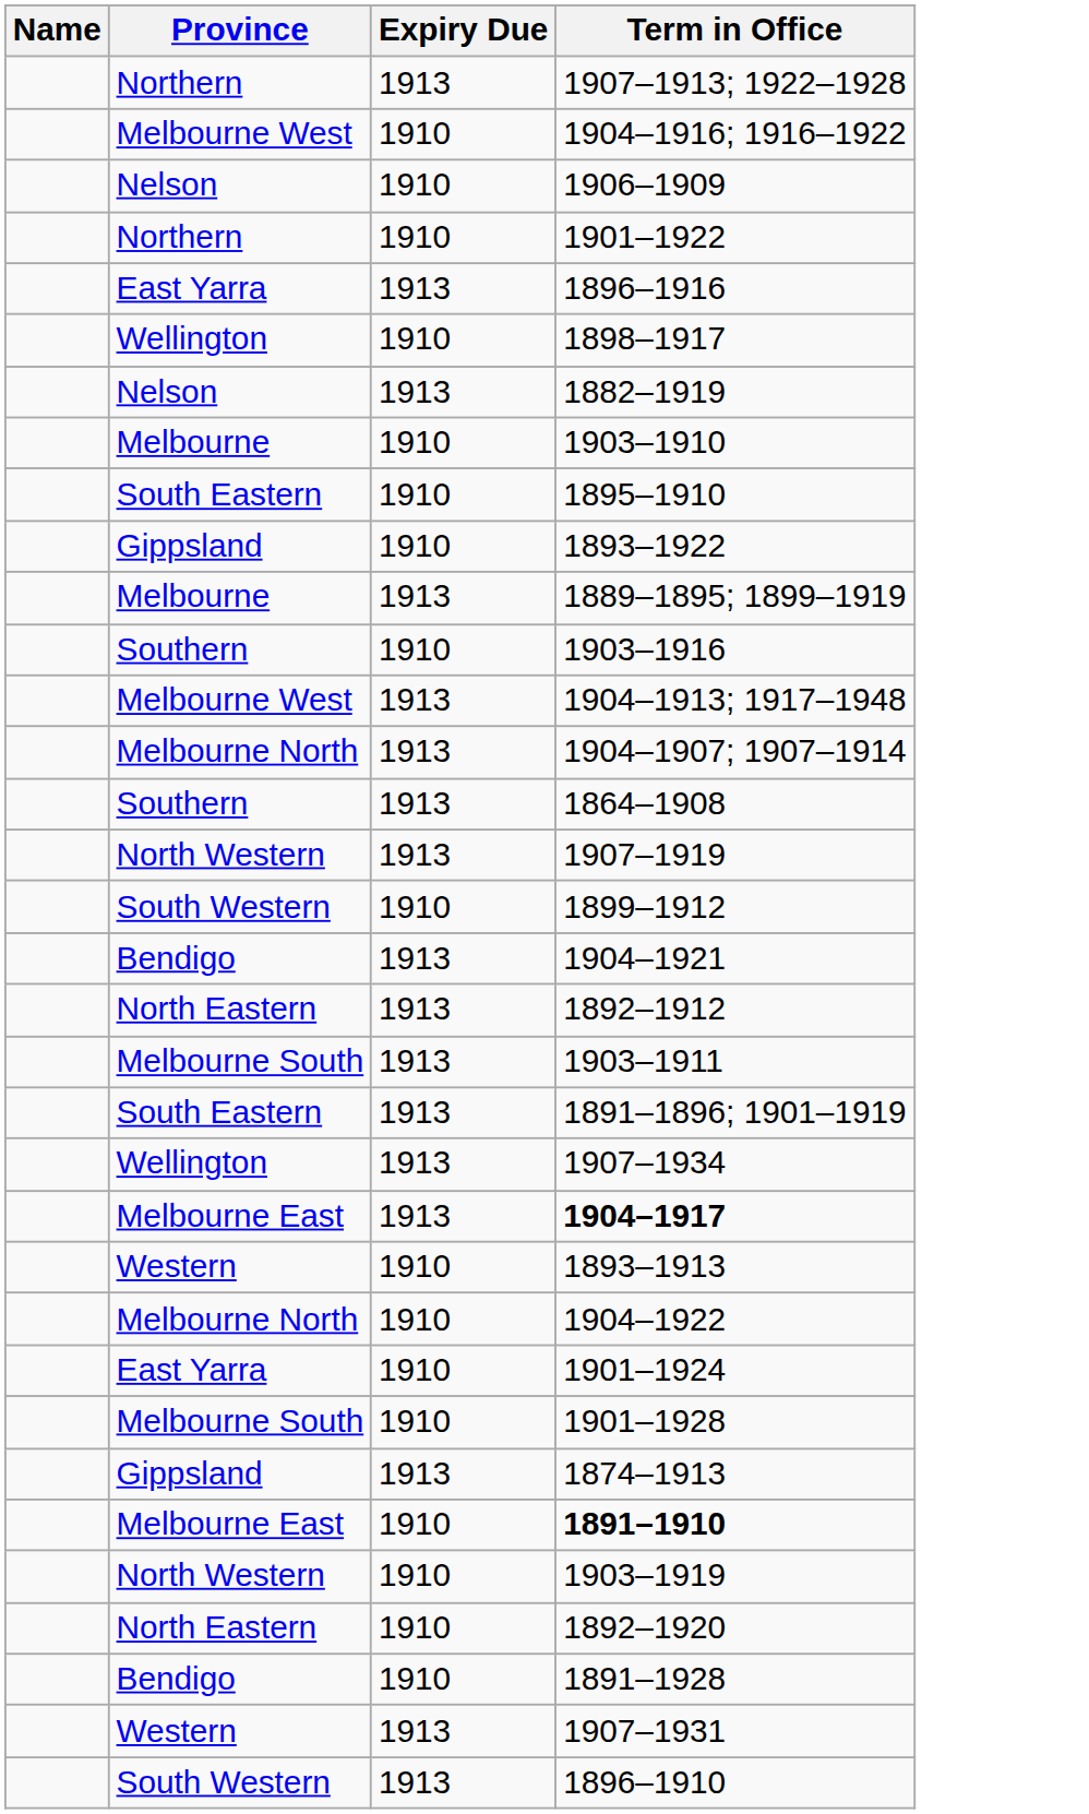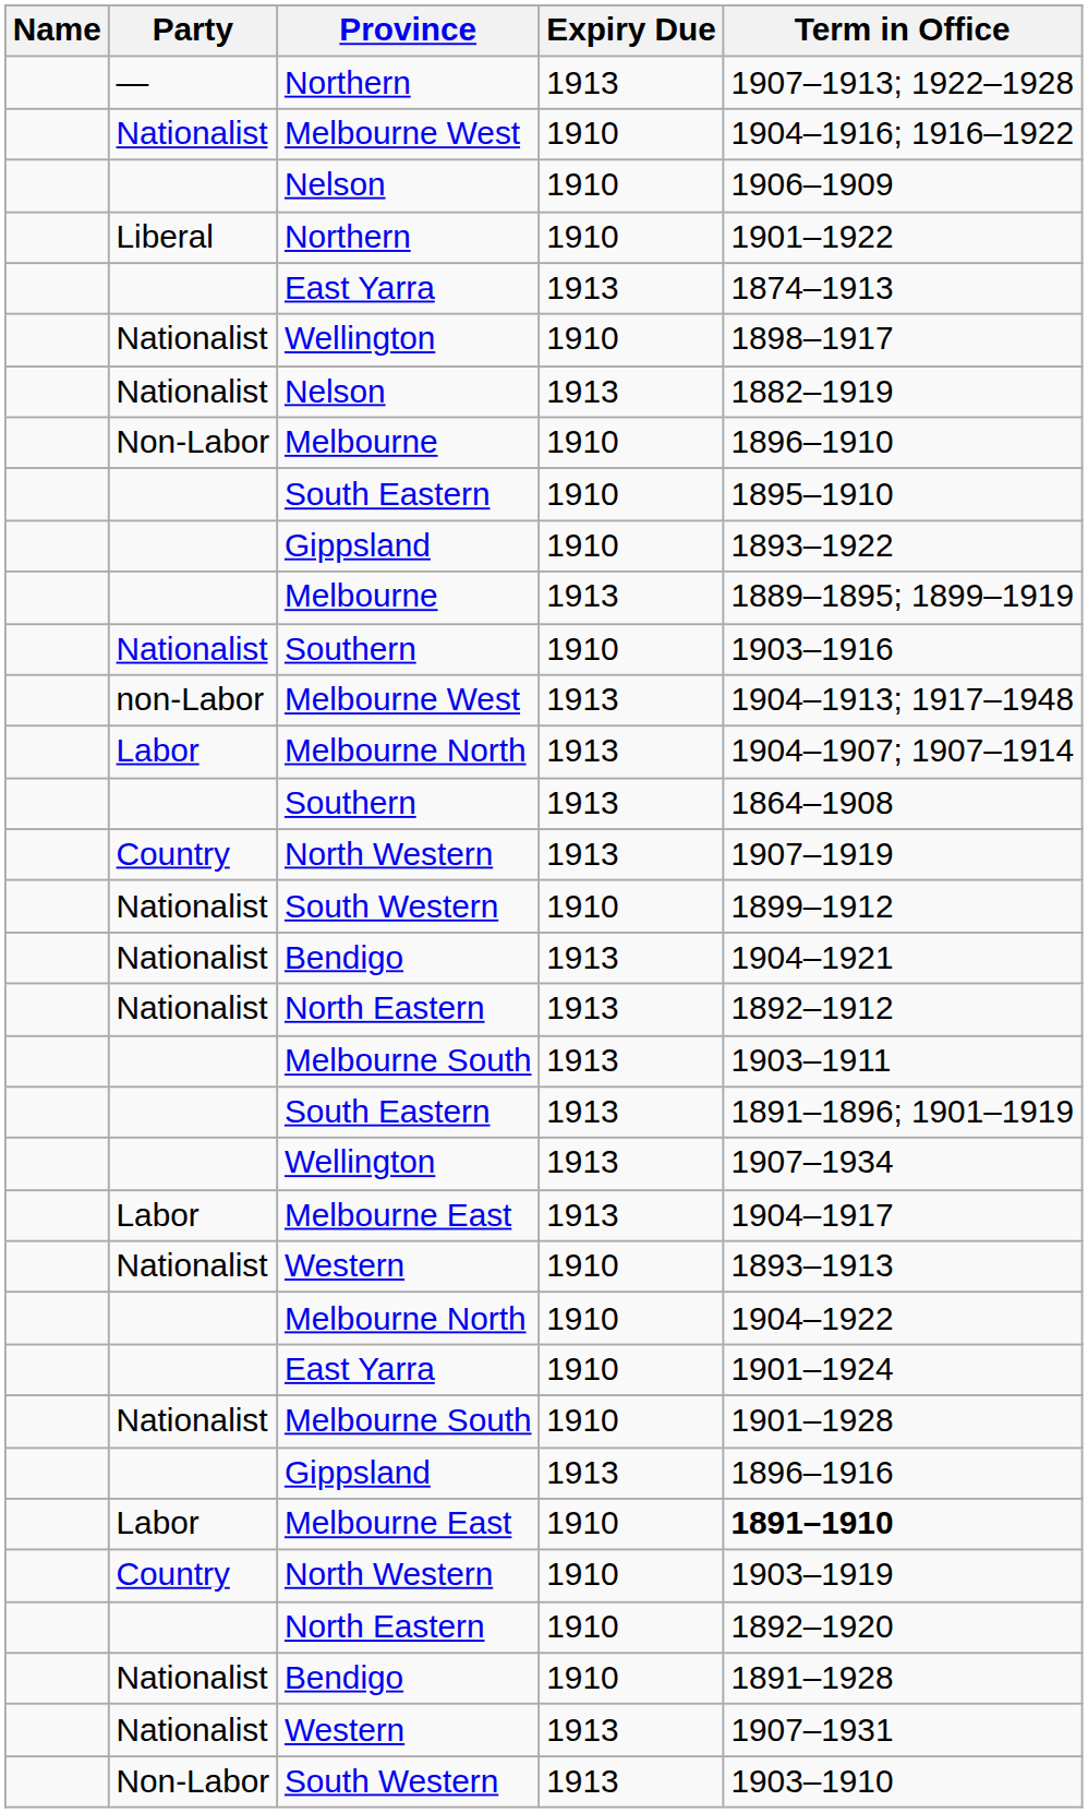+ column: Party | — | Nationalist | Liberal | Nationalist | Nationalist | Non-Labor | Nationalist | non-Labor | Labor | Country | Nationalist | Nationalist | Nationalist | Labor | Nationalist | Nationalist | Labor | Country | Nationalist | Nationalist | Non-Labor
East Yarra / 1913 | Term in Office: 1896–1916 -> 1874–1913
Melbourne / 1910 | Term in Office: 1903–1910 -> 1896–1910
Melbourne East / 1913 | Term in Office: bold -> normal
Gippsland / 1913 | Term in Office: 1874–1913 -> 1896–1916
South Western / 1913 | Term in Office: 1896–1910 -> 1903–1910
